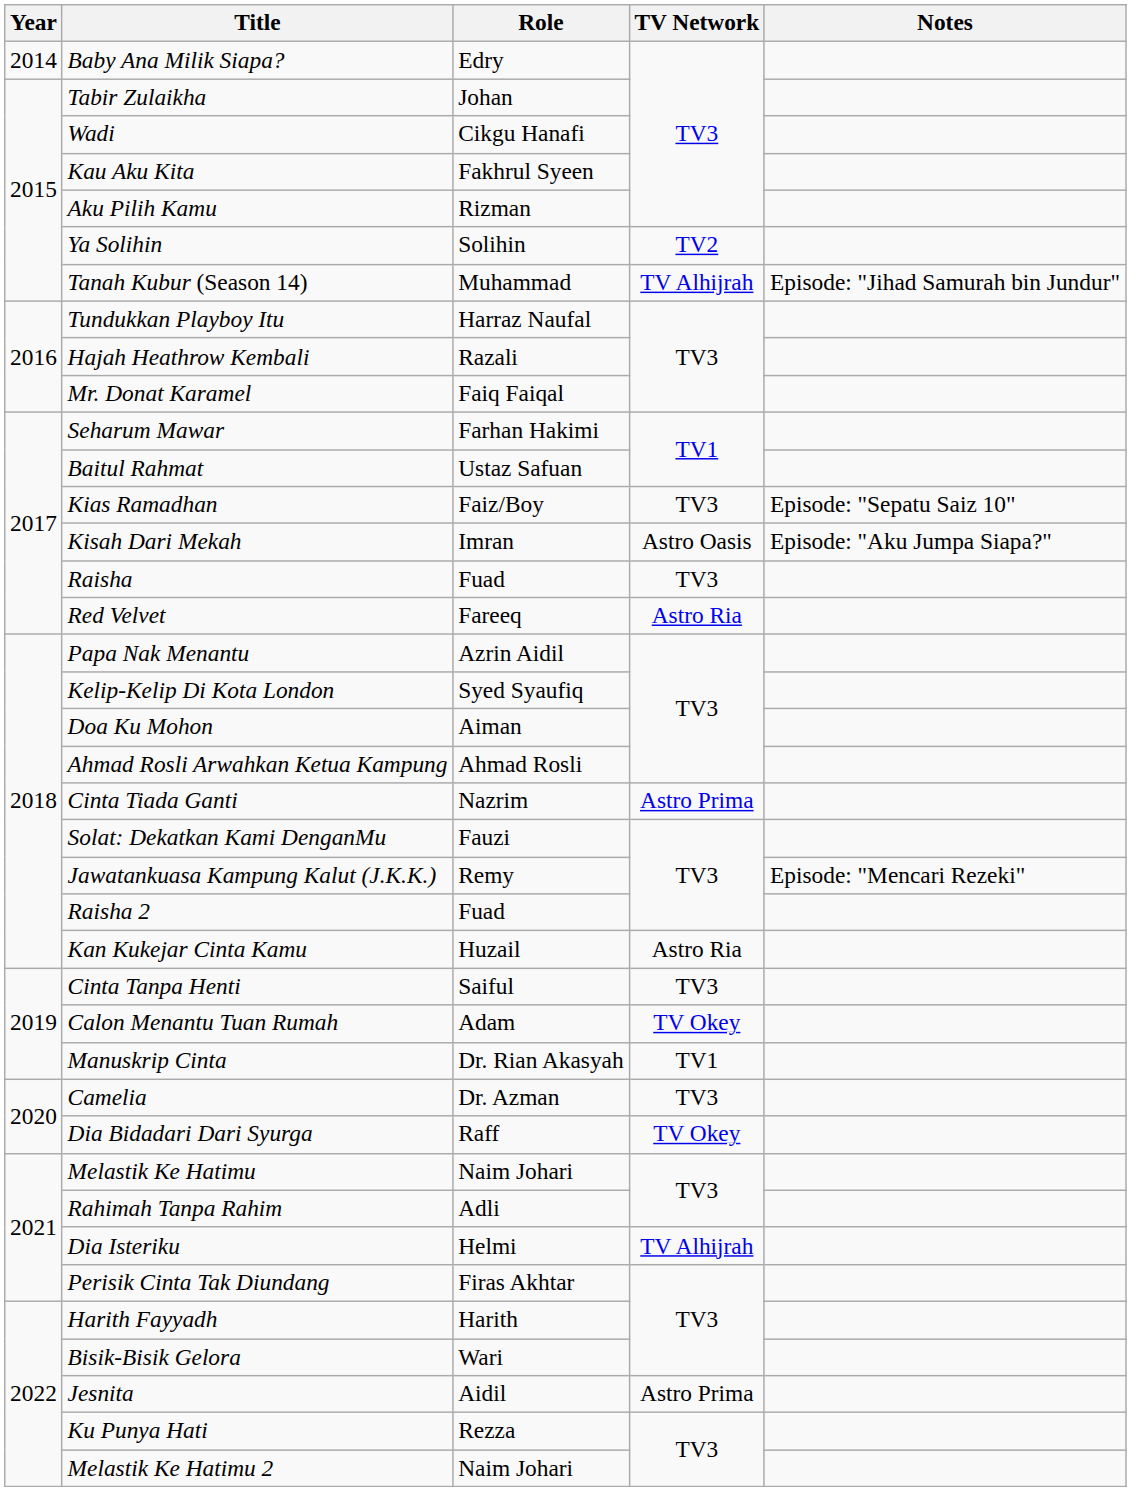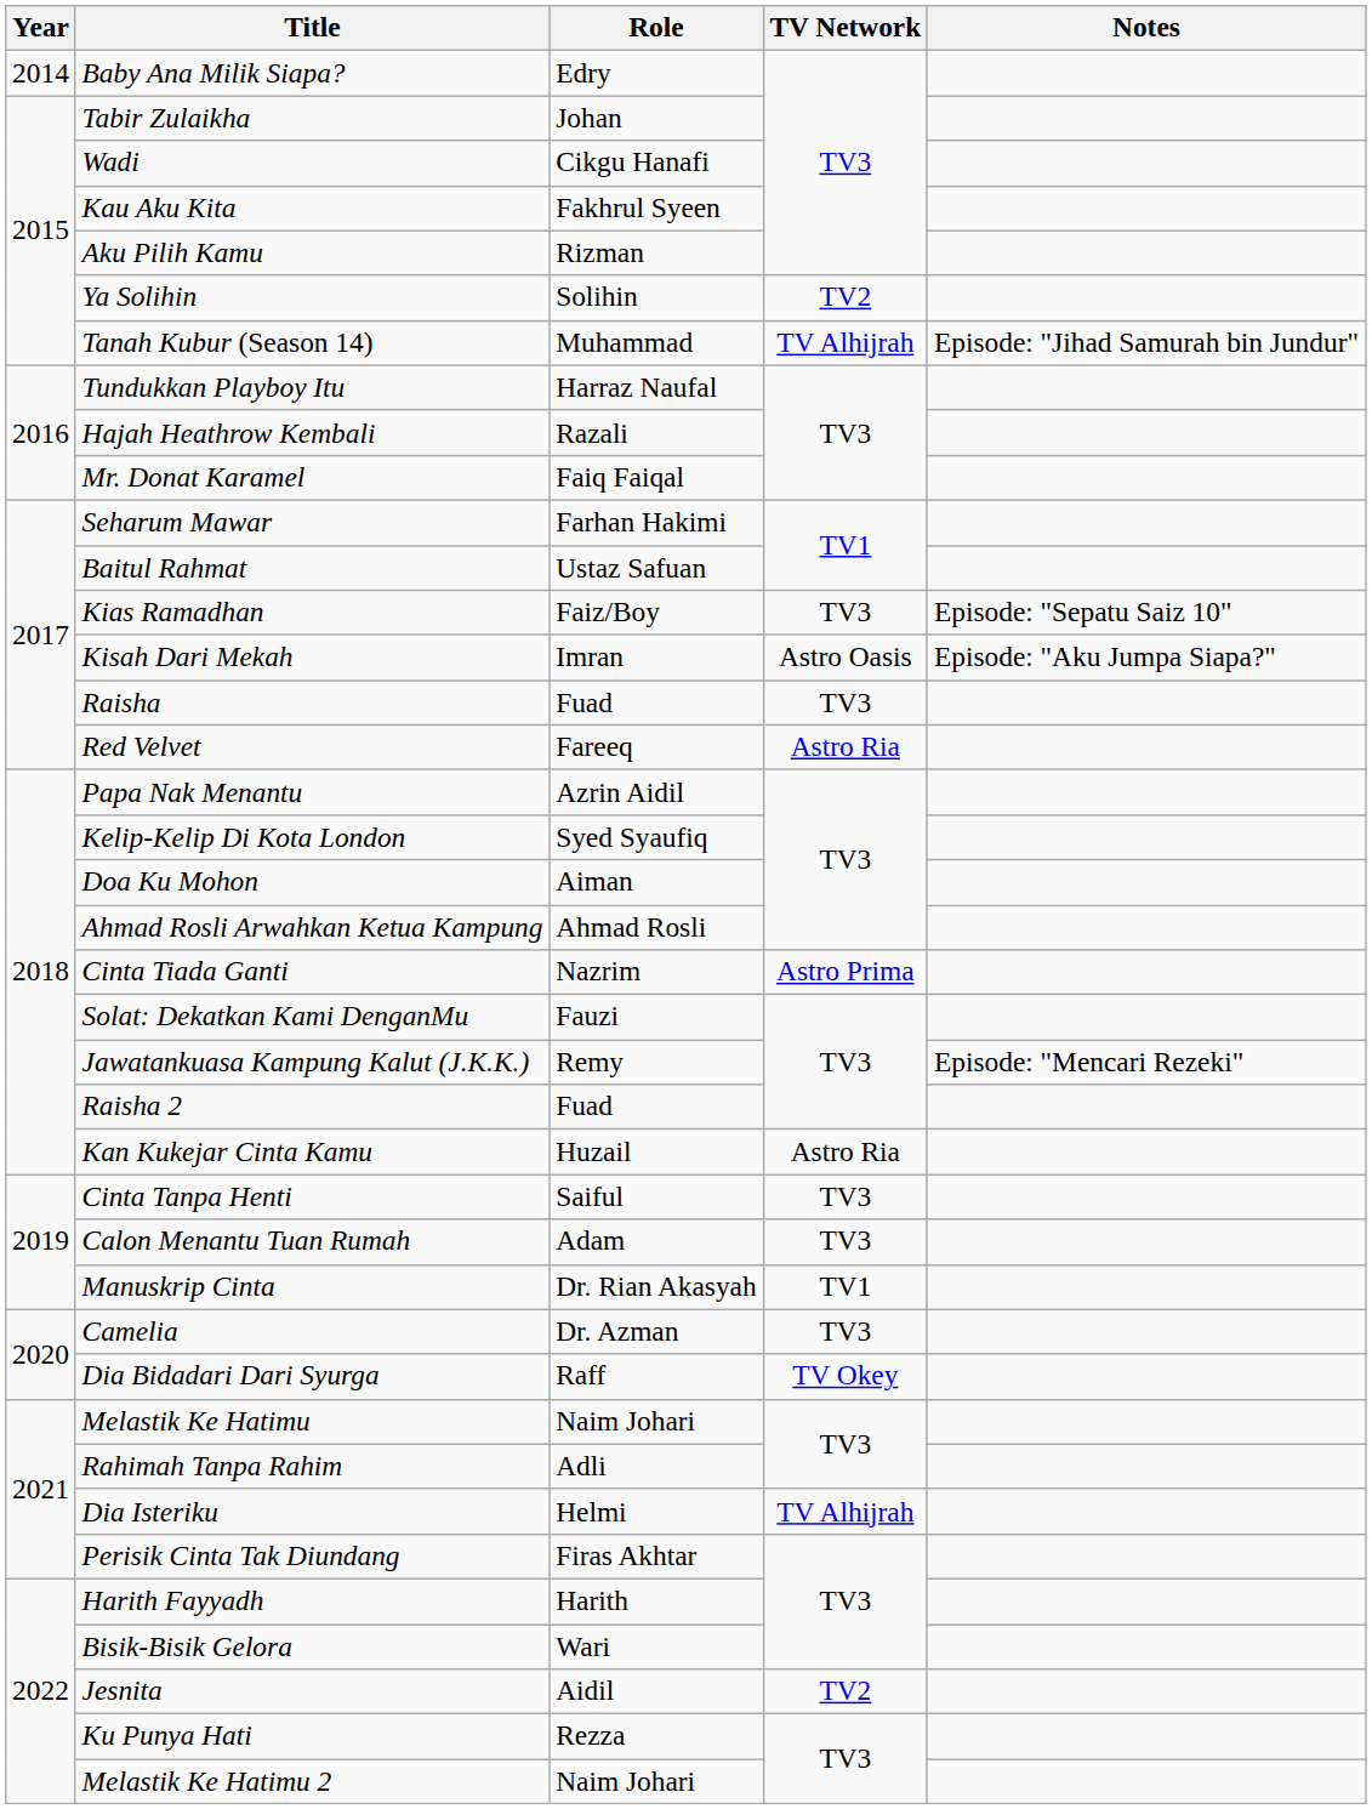Calon Menantu Tuan Rumah | TV Network: TV Okey -> TV3
Jesnita | TV Network: Astro Prima -> TV2
